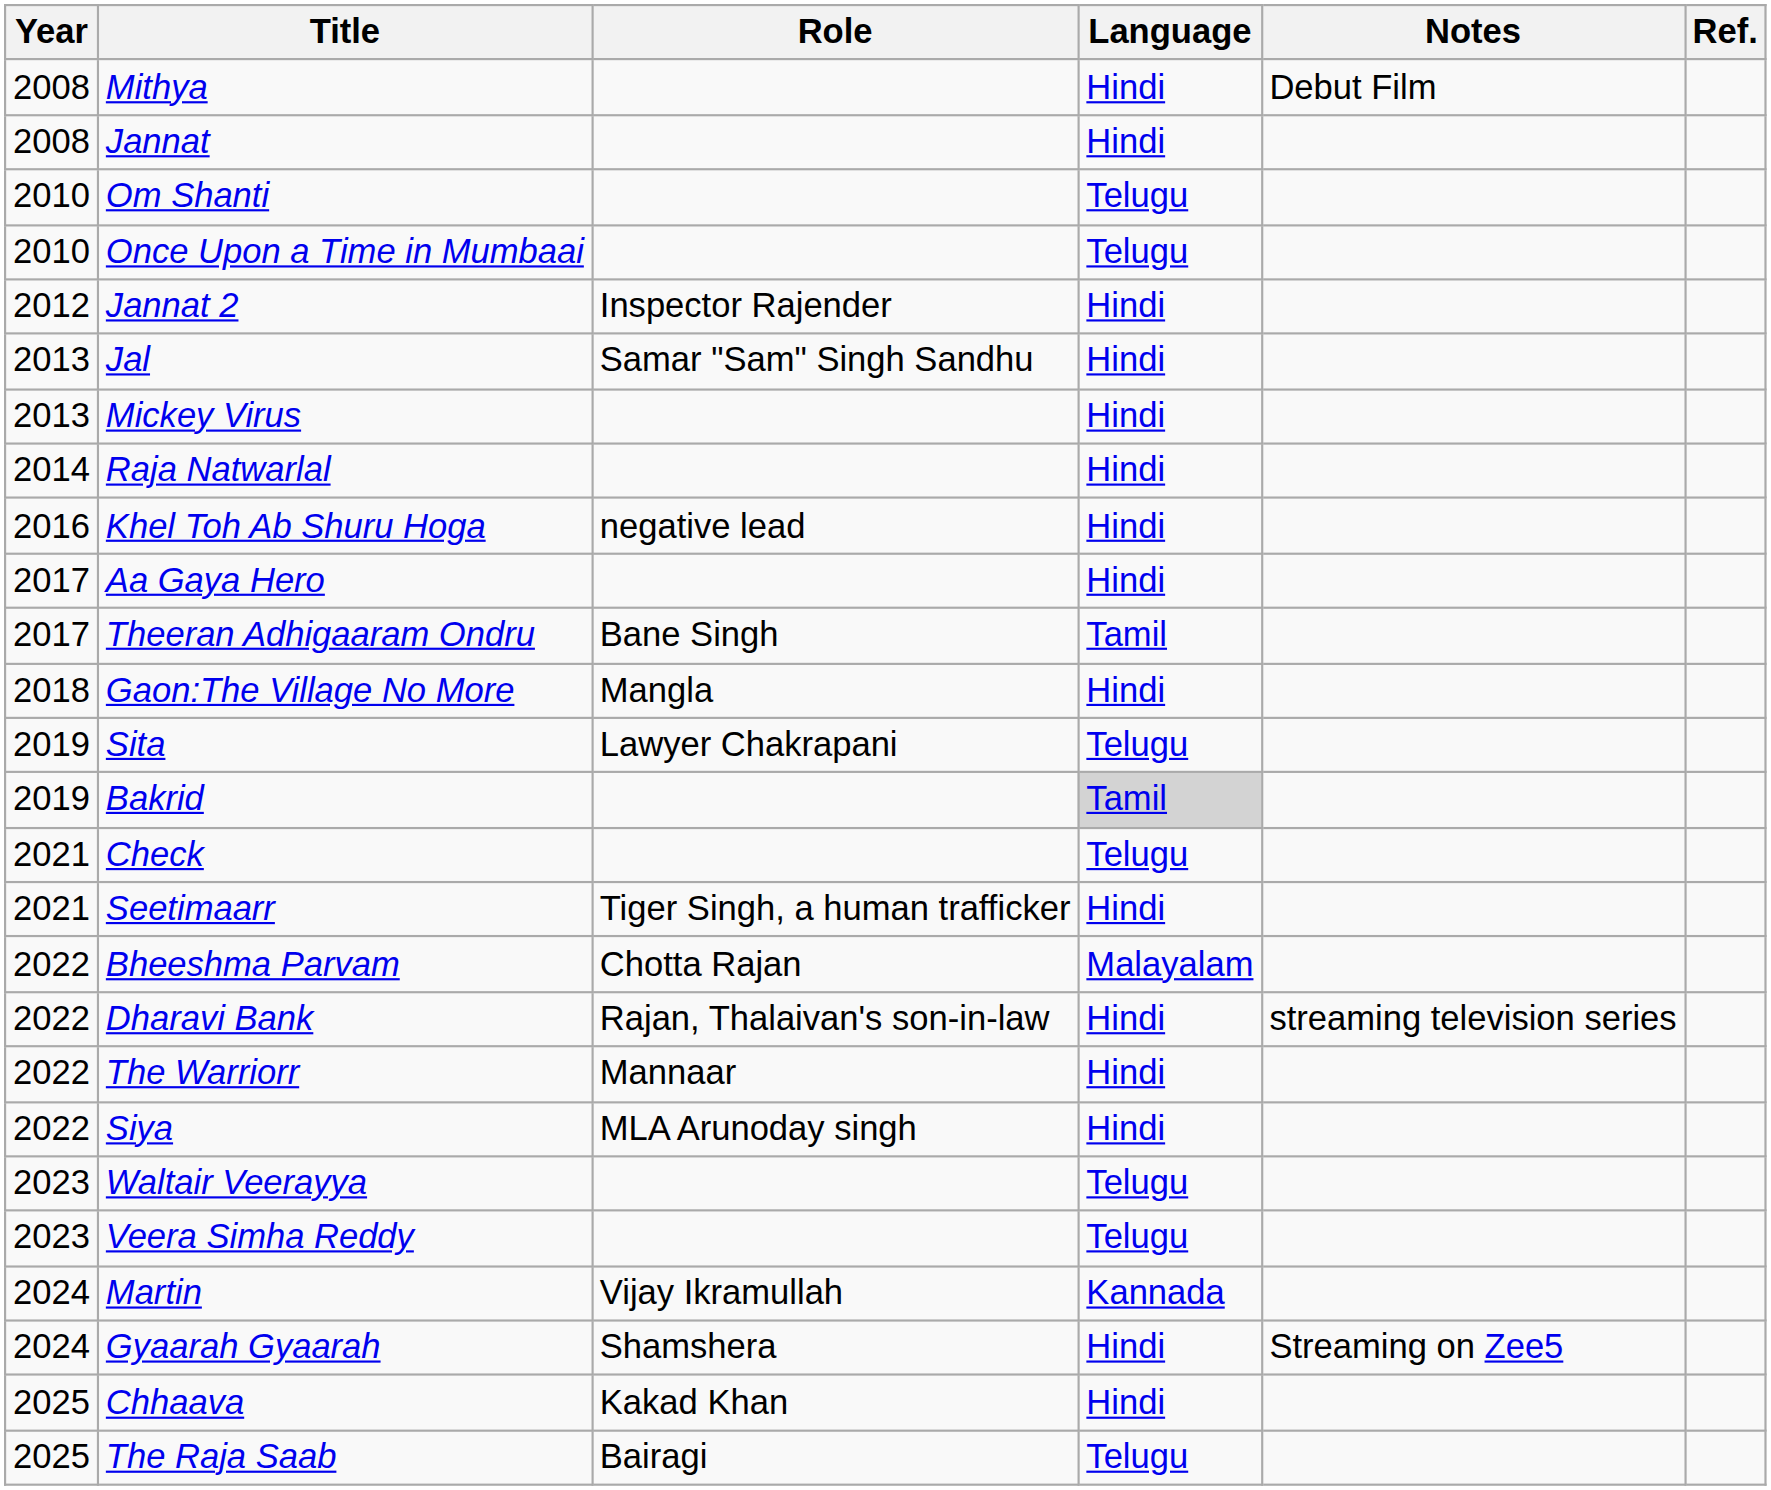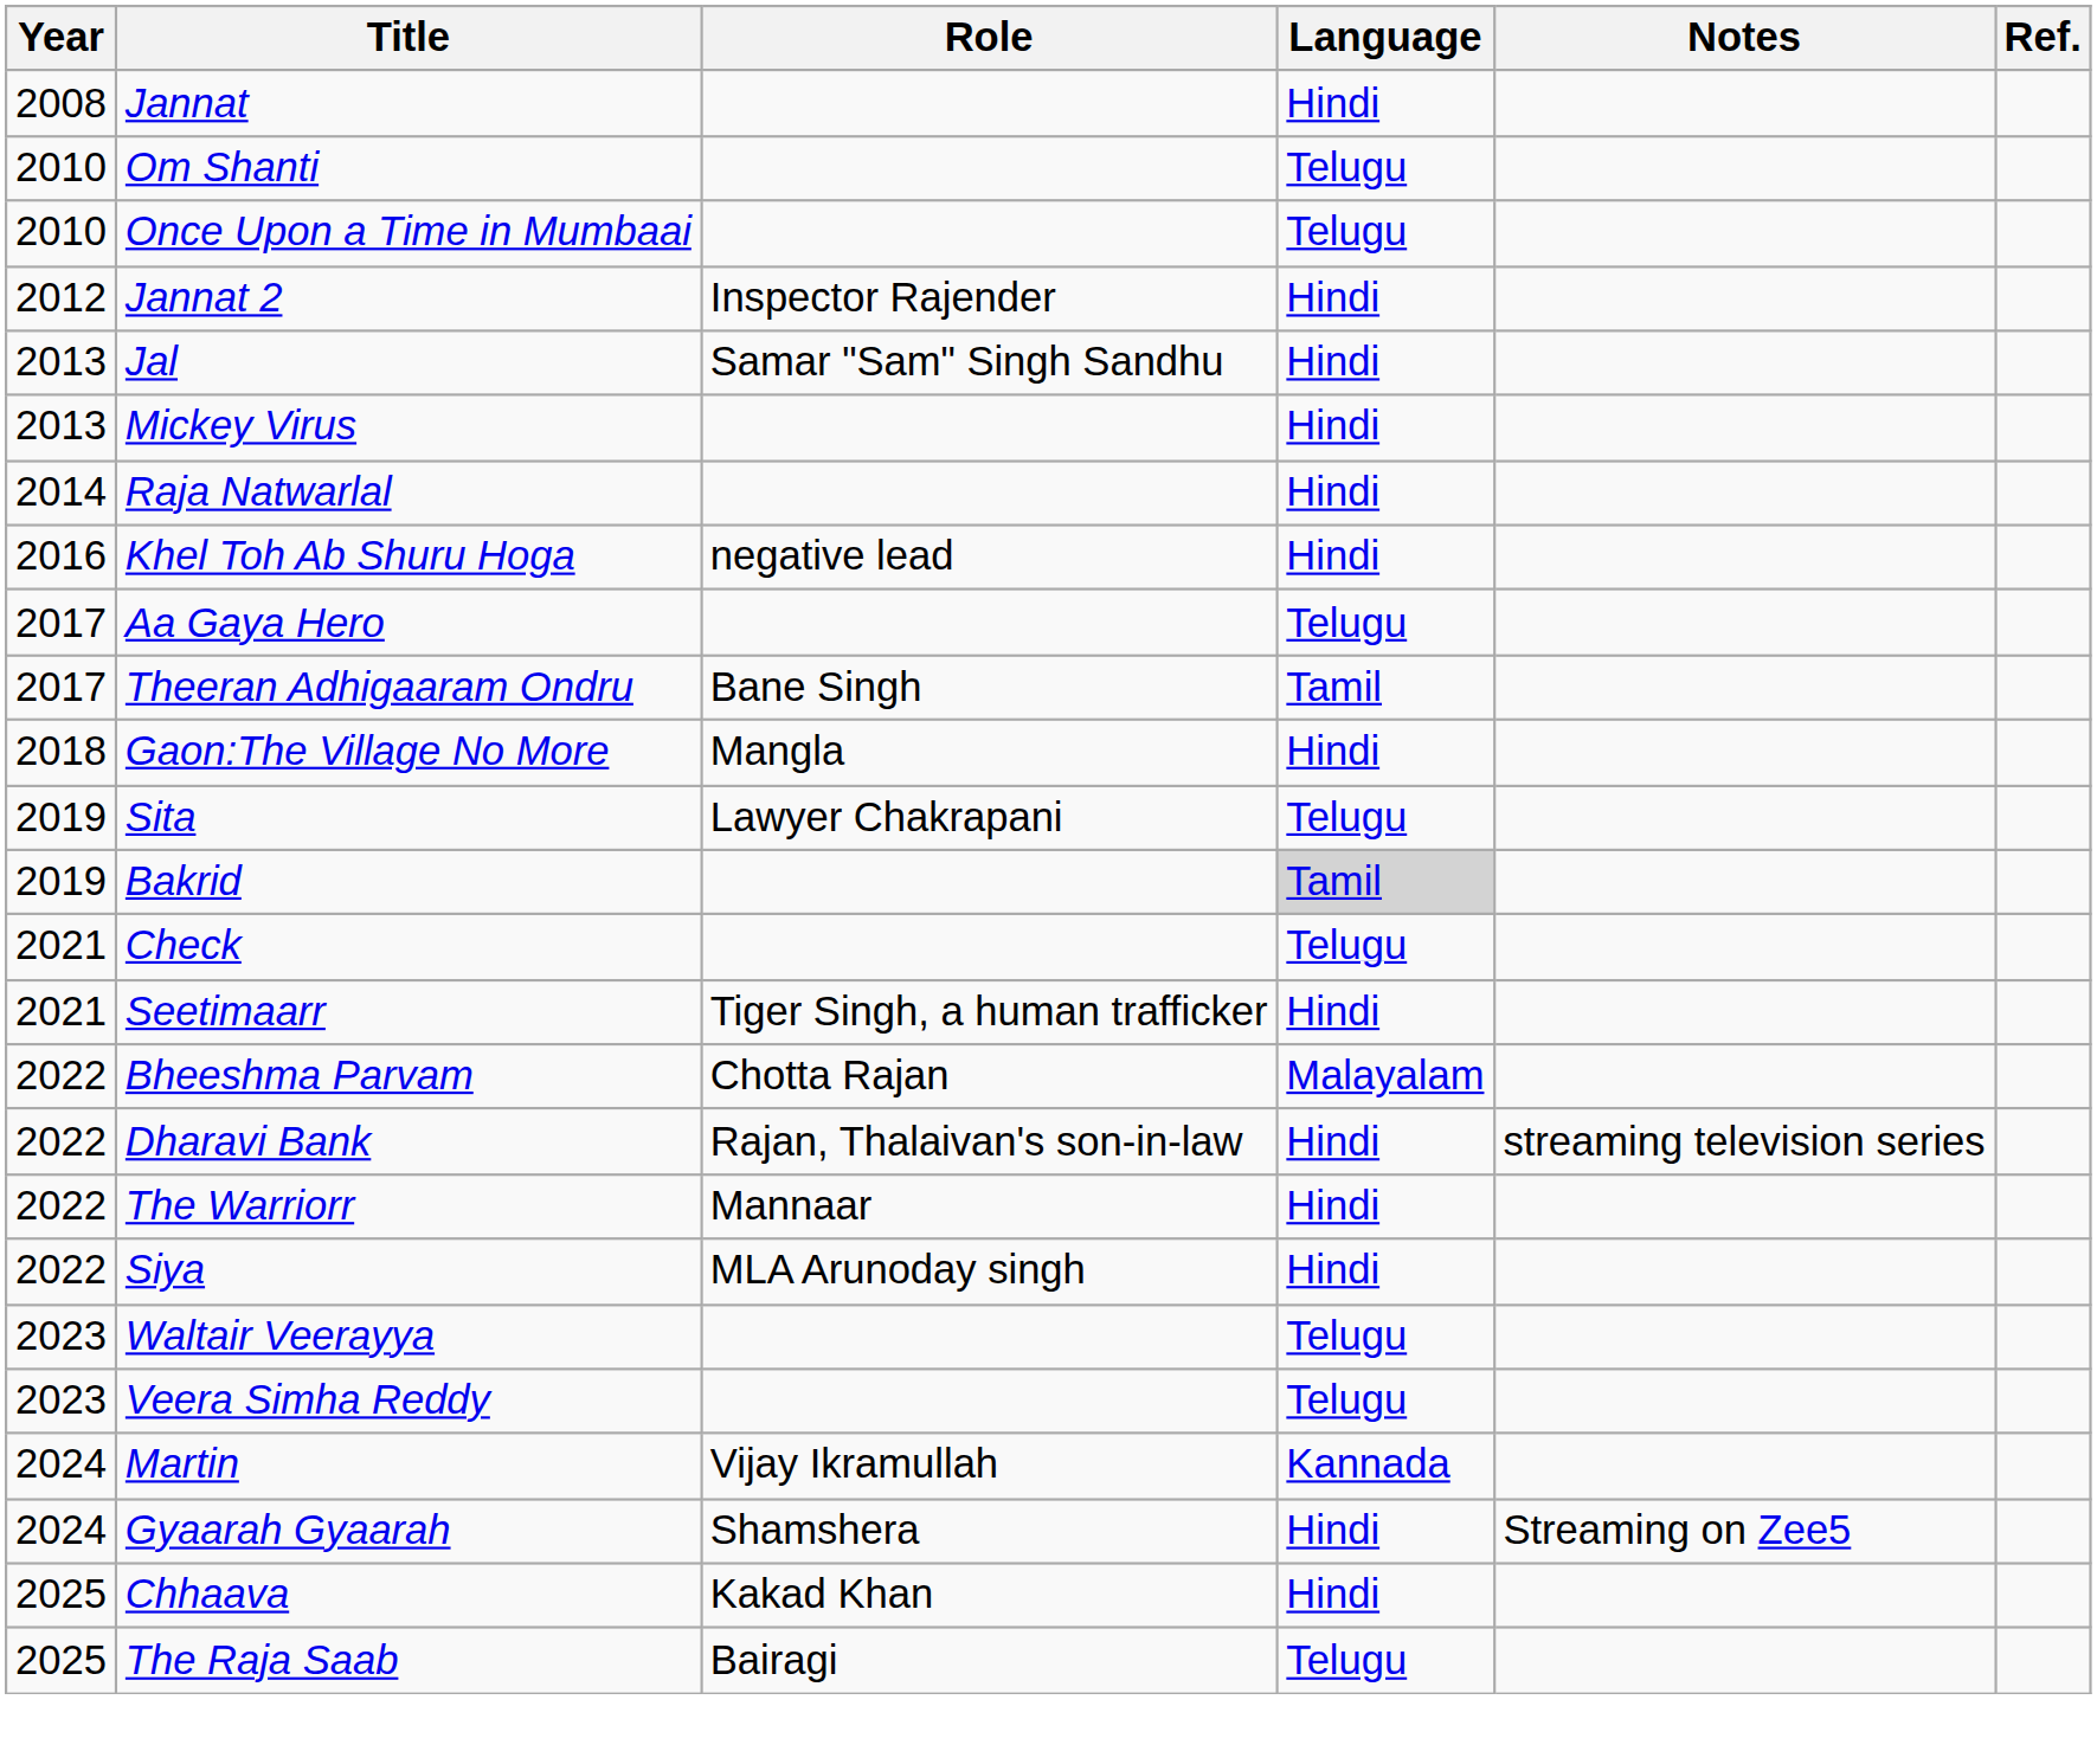- row: 2008 | Mithya | Hindi | Debut Film
Aa Gaya Hero | Language: Hindi -> Telugu
